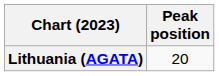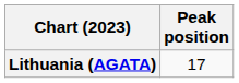Lithuania (AGATA) | Peak position: 20 -> 17
